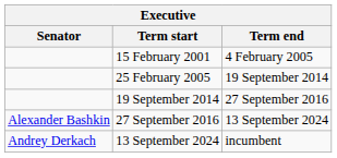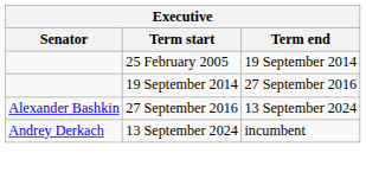- row: 15 February 2001 | 4 February 2005
